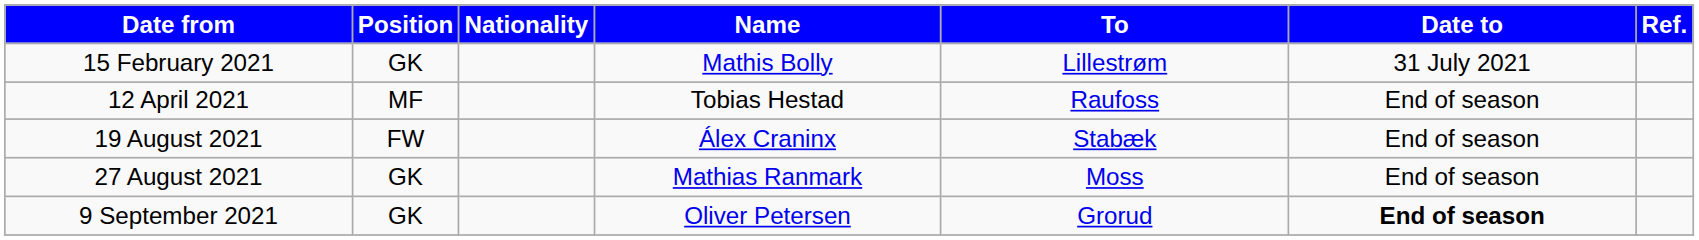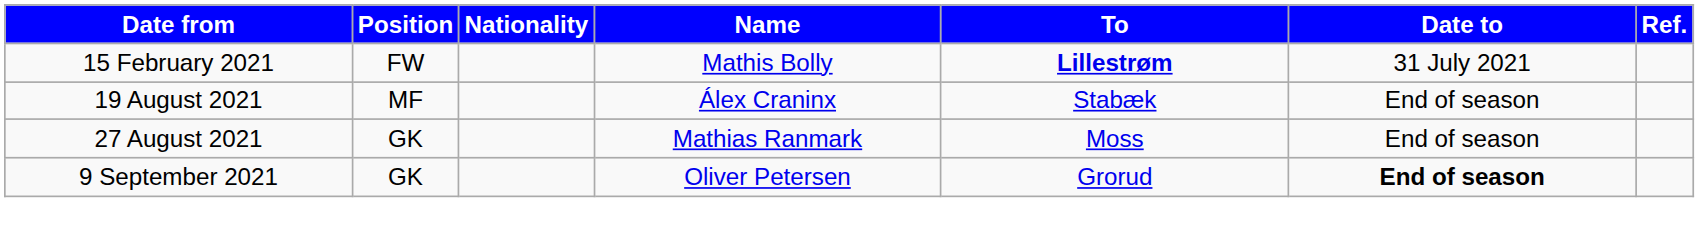15 February 2021 | Position: GK -> FW
15 February 2021 | To: normal -> bold
- row: 12 April 2021 | MF | Tobias Hestad | Raufoss | End of season
19 August 2021 | Position: FW -> MF
